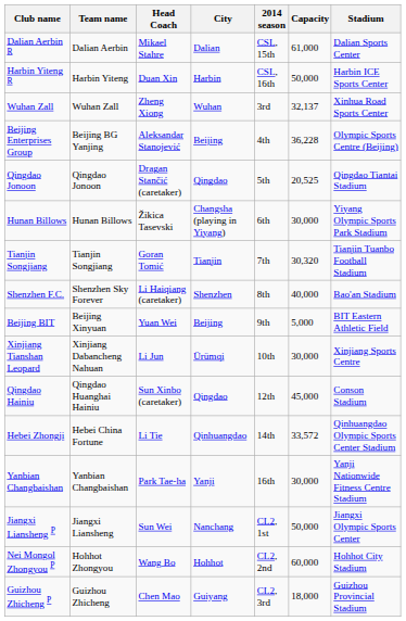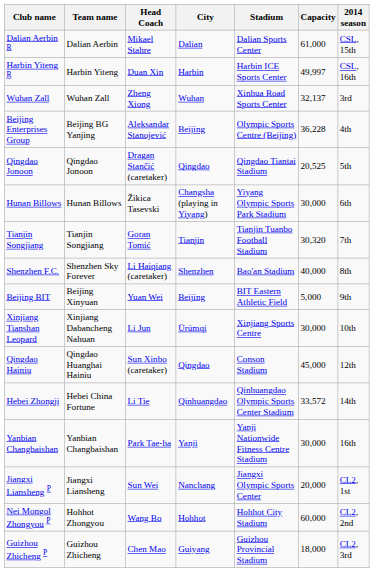columns swapped: Stadium <-> 2014 season
Harbin Yiteng R | Capacity: 50,000 -> 49,997
Jiangxi Liansheng P | Capacity: 50,000 -> 20,000
